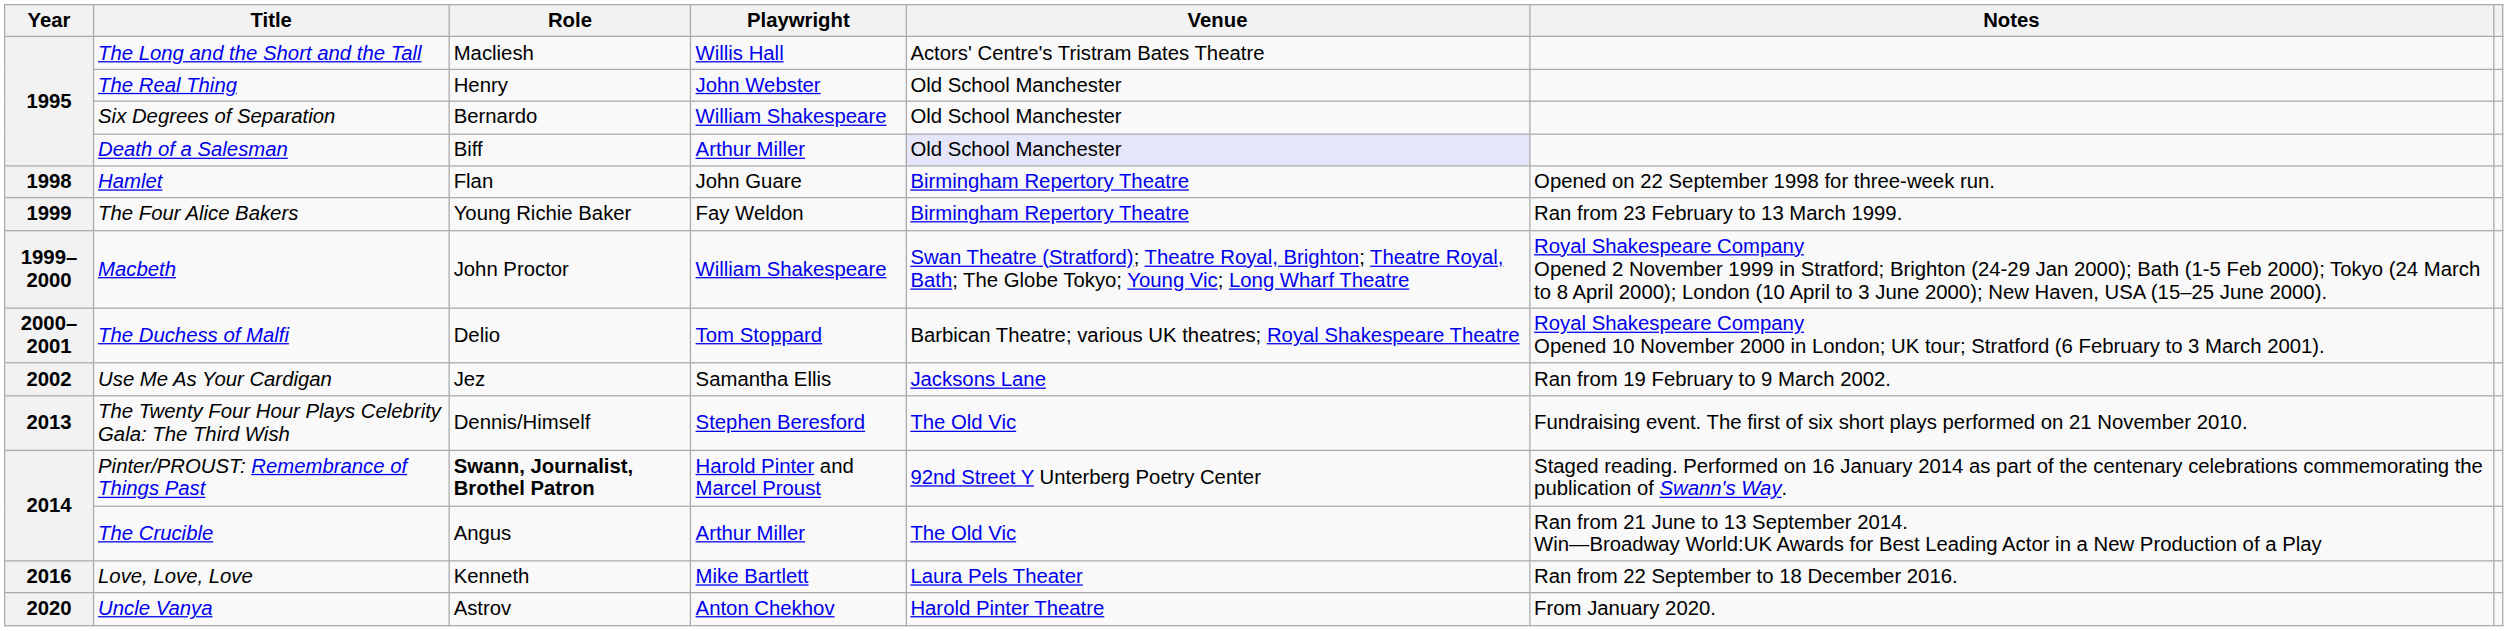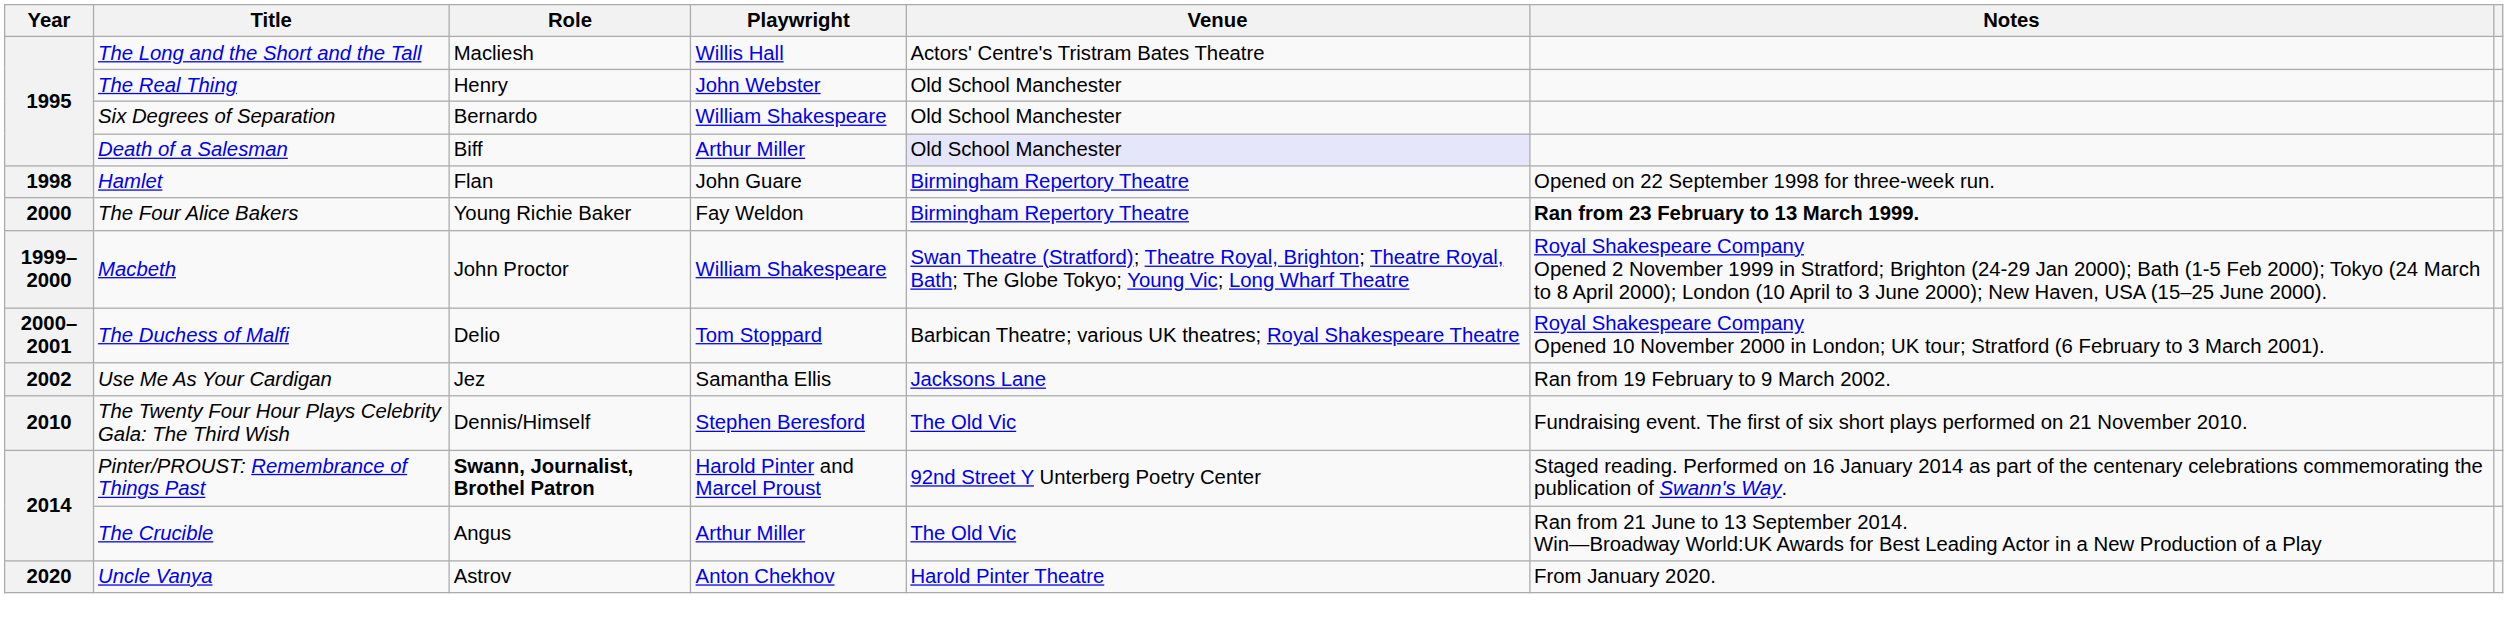The Four Alice Bakers | Year: 1999 -> 2000
The Four Alice Bakers | Notes: normal -> bold
The Twenty Four Hour Plays Celebrity Gala: The Third Wish | Year: 2013 -> 2010
- row: 2016 | Love, Love, Love | Kenneth | Mike Bartlett | Laura Pels Theater | Ran from 22 September to 18 December 2016.
